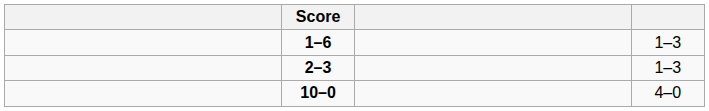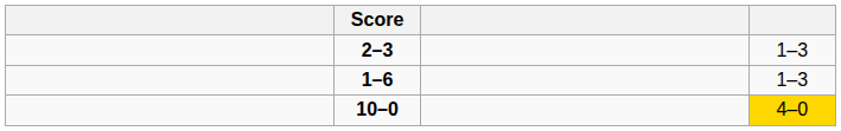rows swapped: 2–3 <-> 1–6
10–0 | column 4: no background -> gold background
